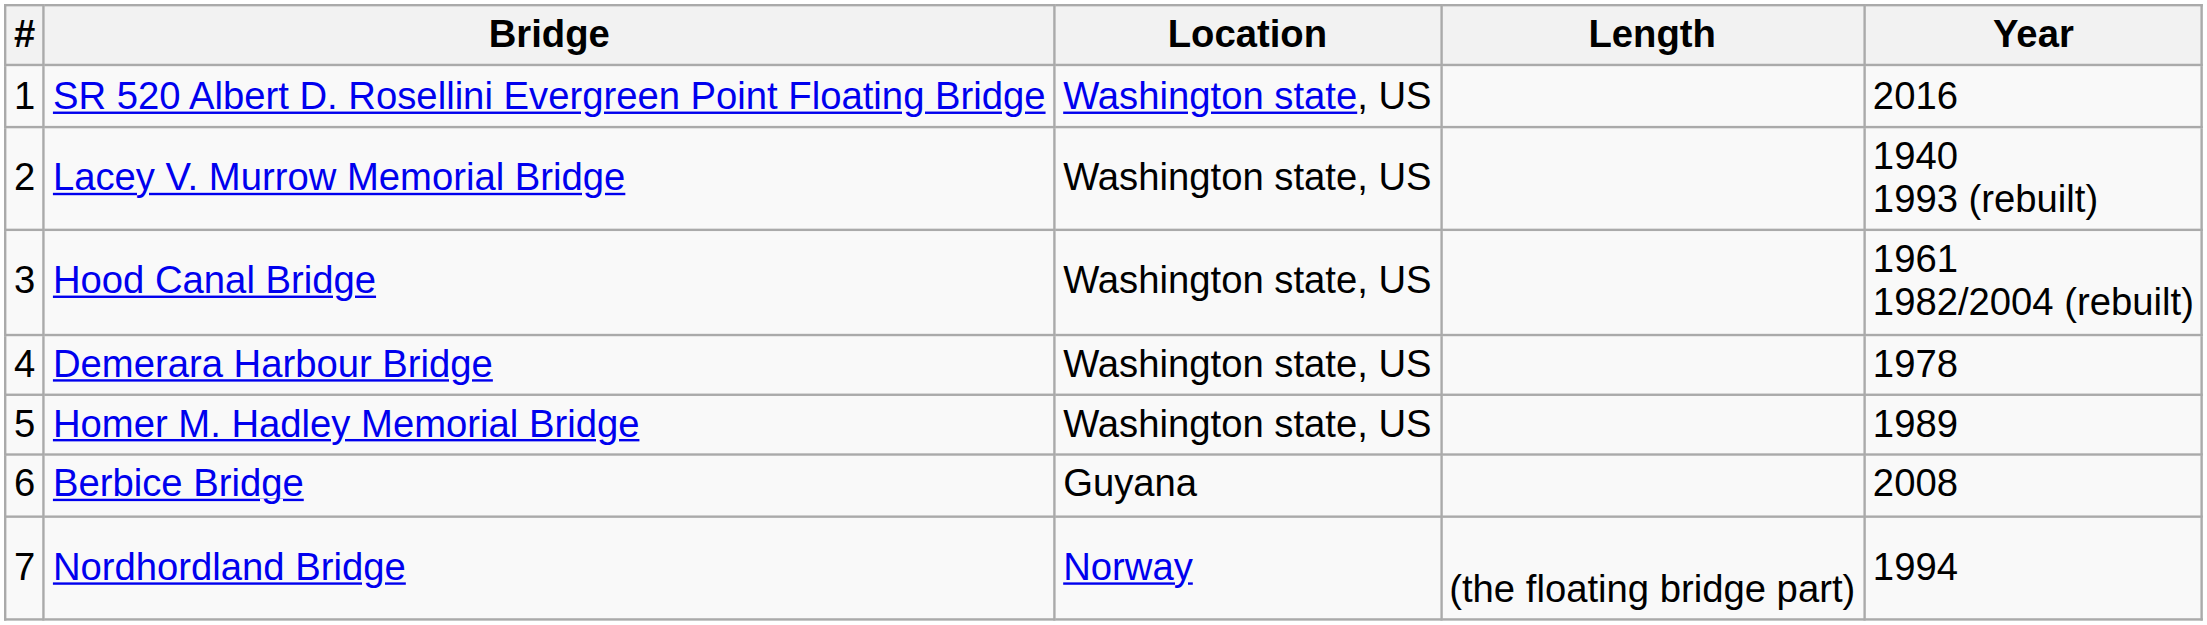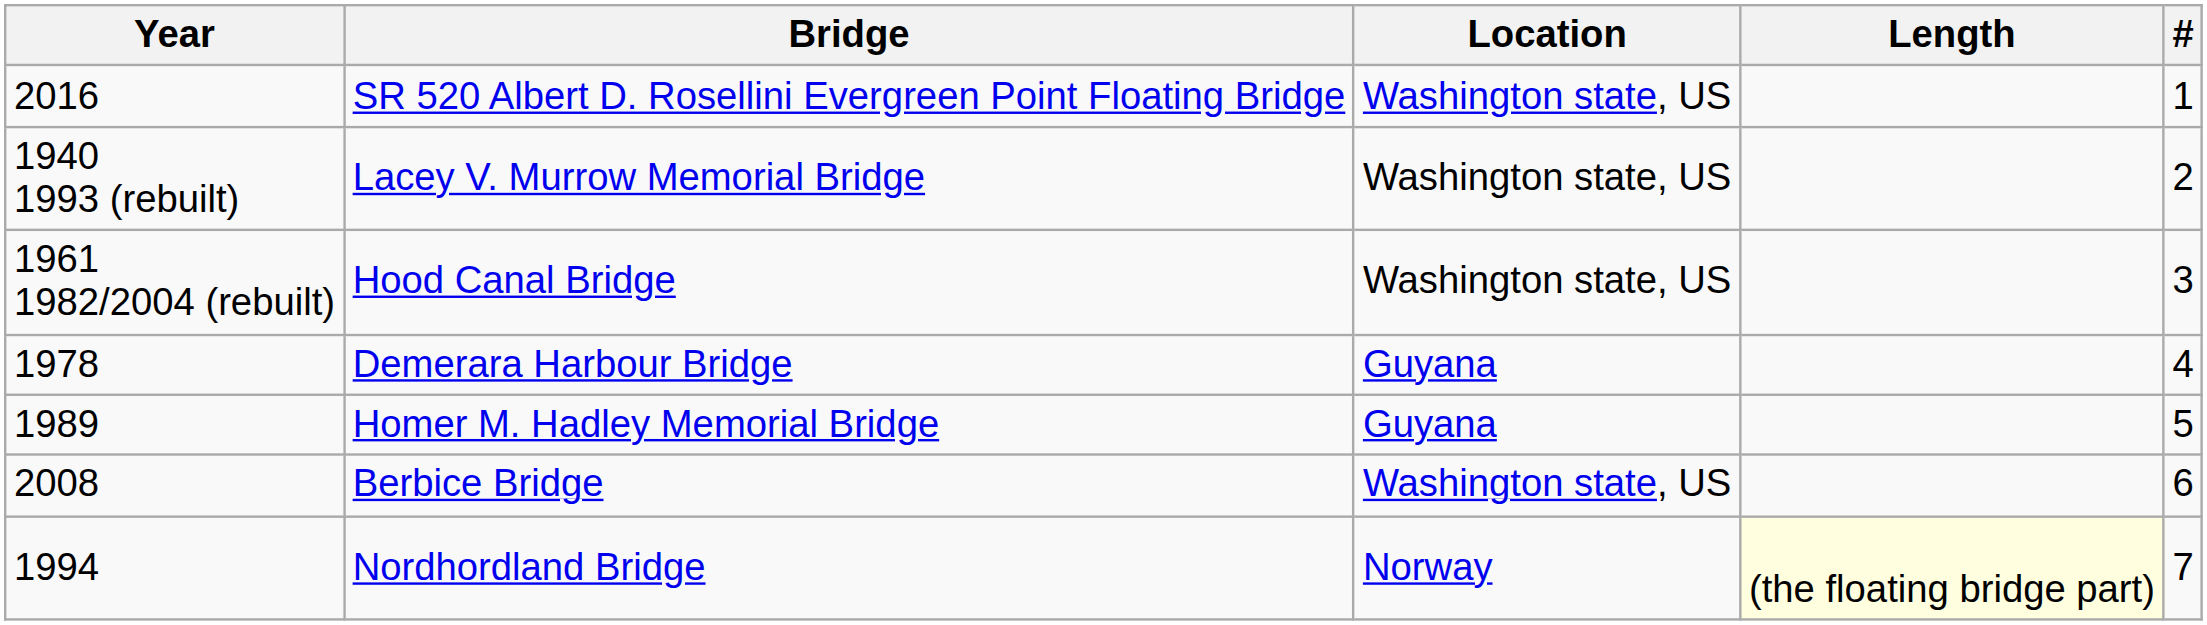columns swapped: # <-> Year
Demerara Harbour Bridge | Location: Washington state, US -> Guyana
Homer M. Hadley Memorial Bridge | Location: Washington state, US -> Guyana
Berbice Bridge | Location: Guyana -> Washington state, US
Nordhordland Bridge | Length: no background -> lightyellow background
